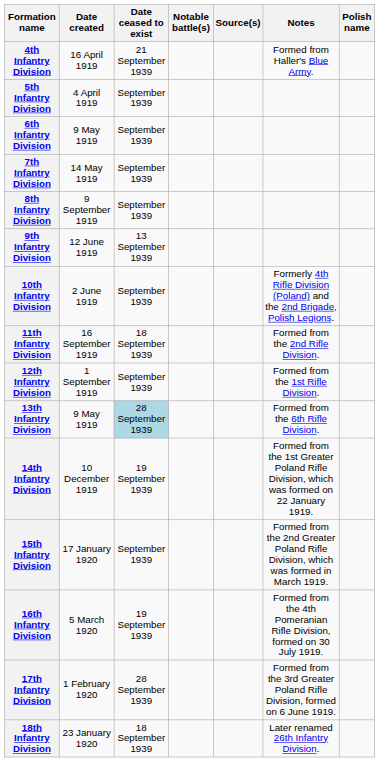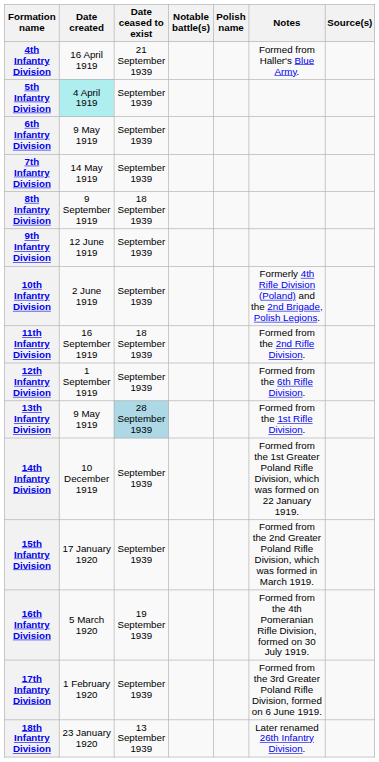columns swapped: Polish name <-> Source(s)
5th Infantry Division | Date created: no background -> paleturquoise background
8th Infantry Division | Date ceased to exist: September 1939 -> 18 September 1939
9th Infantry Division | Date ceased to exist: 13 September 1939 -> September 1939
12th Infantry Division | Notes: Formed from the 1st Rifle Division. -> Formed from the 6th Rifle Division.
13th Infantry Division | Notes: Formed from the 6th Rifle Division. -> Formed from the 1st Rifle Division.
14th Infantry Division | Date ceased to exist: 19 September 1939 -> September 1939
17th Infantry Division | Date ceased to exist: 28 September 1939 -> September 1939
18th Infantry Division | Date ceased to exist: 18 September 1939 -> 13 September 1939
